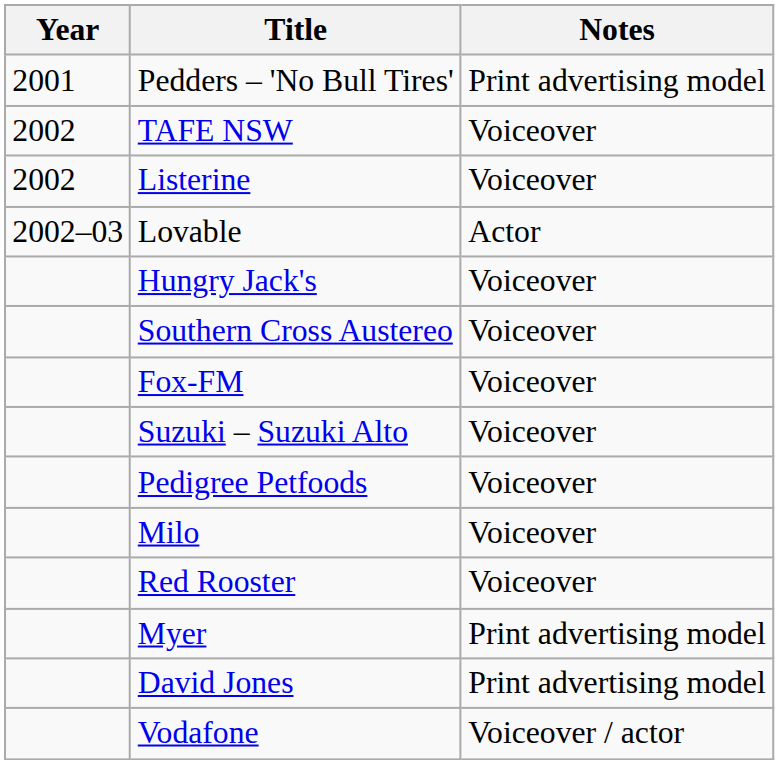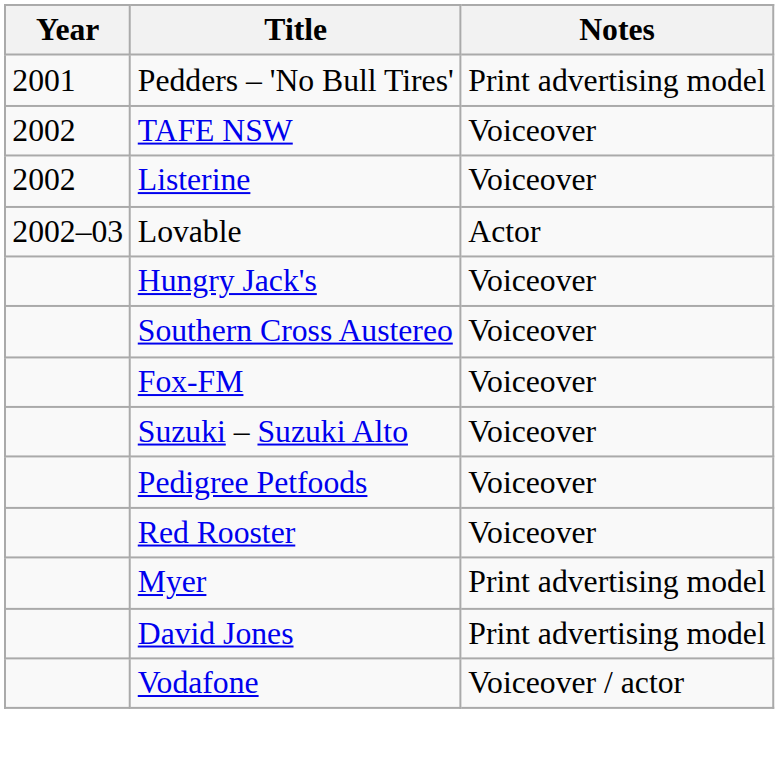- row: Milo | Voiceover
